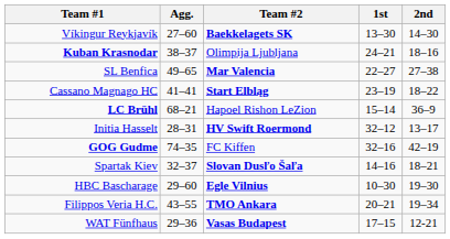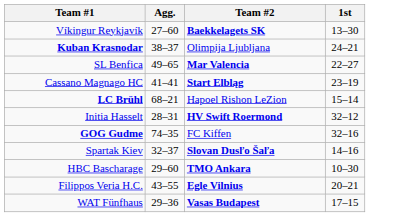- column: 2nd | 14–30 | 18–16 | 27–38 | 18–22 | 36–9 | 13–17 | 42–19 | 18–21 | 19–30 | 19–34 | 12-21
HBC Bascharage | Team #2: Egle Vilnius -> TMO Ankara
Filippos Veria H.C. | Team #2: TMO Ankara -> Egle Vilnius
